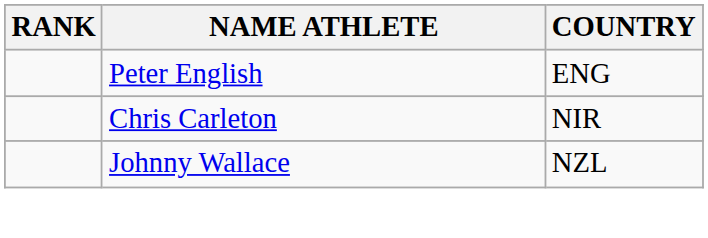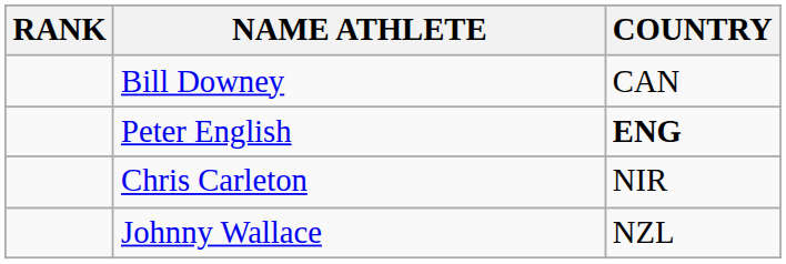+ row: Bill Downey | CAN
Peter English | COUNTRY: normal -> bold
